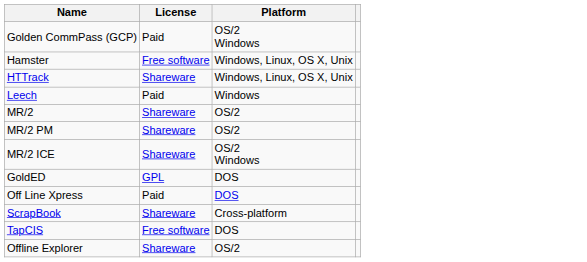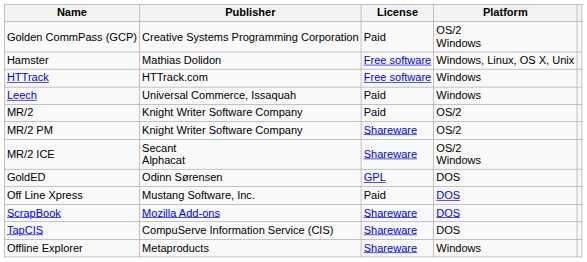+ column: Publisher | Creative Systems Programming Corporation | Mathias Dolidon | HTTrack.com | Universal Commerce, Issaquah | Knight Writer Software Company | Knight Writer Software Company | Secant Alphacat | Odinn Sørensen | Mustang Software, Inc. | Mozilla Add-ons | CompuServe Information Service (CIS) | Metaproducts
HTTrack | License: Shareware -> Free software
HTTrack | Platform: Windows, Linux, OS X, Unix -> Windows
MR/2 | License: Shareware -> Paid
ScrapBook | Platform: Cross-platform -> DOS
TapCIS | License: Free software -> Shareware
Offline Explorer | Platform: OS/2 -> Windows
